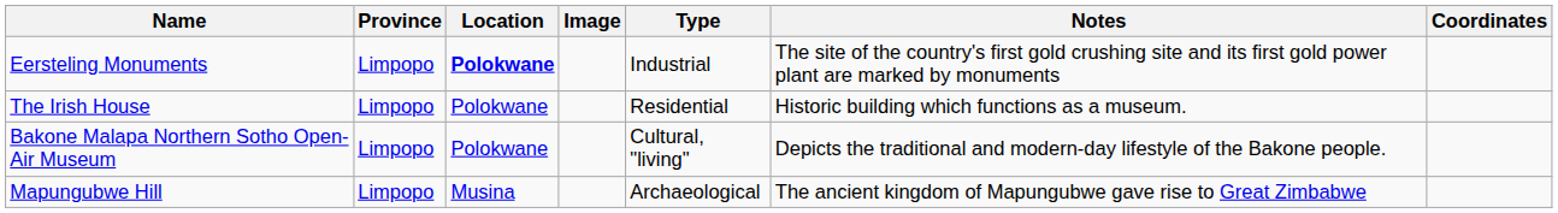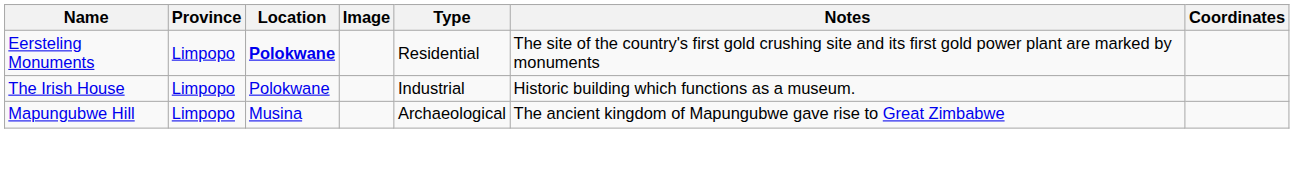Eersteling Monuments | Type: Industrial -> Residential
The Irish House | Type: Residential -> Industrial
- row: Bakone Malapa Northern Sotho Open-Air Museum | Limpopo | Polokwane | Cultural, "living" | Depicts the traditional and modern-day lifestyle of the Bakone people.
